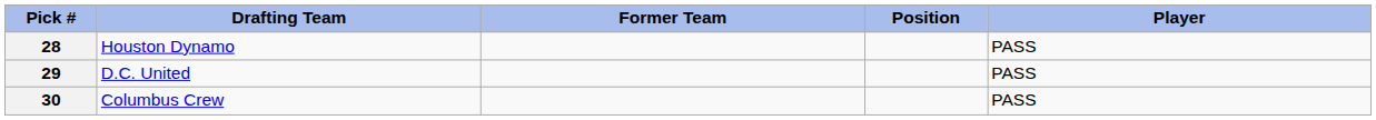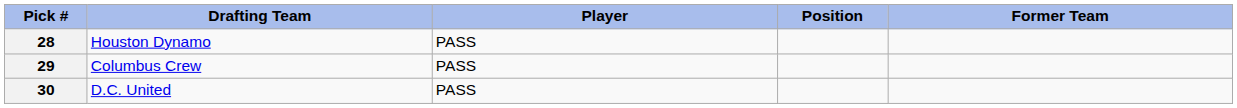columns swapped: Player <-> Former Team
29 | Drafting Team: D.C. United -> Columbus Crew
30 | Drafting Team: Columbus Crew -> D.C. United
